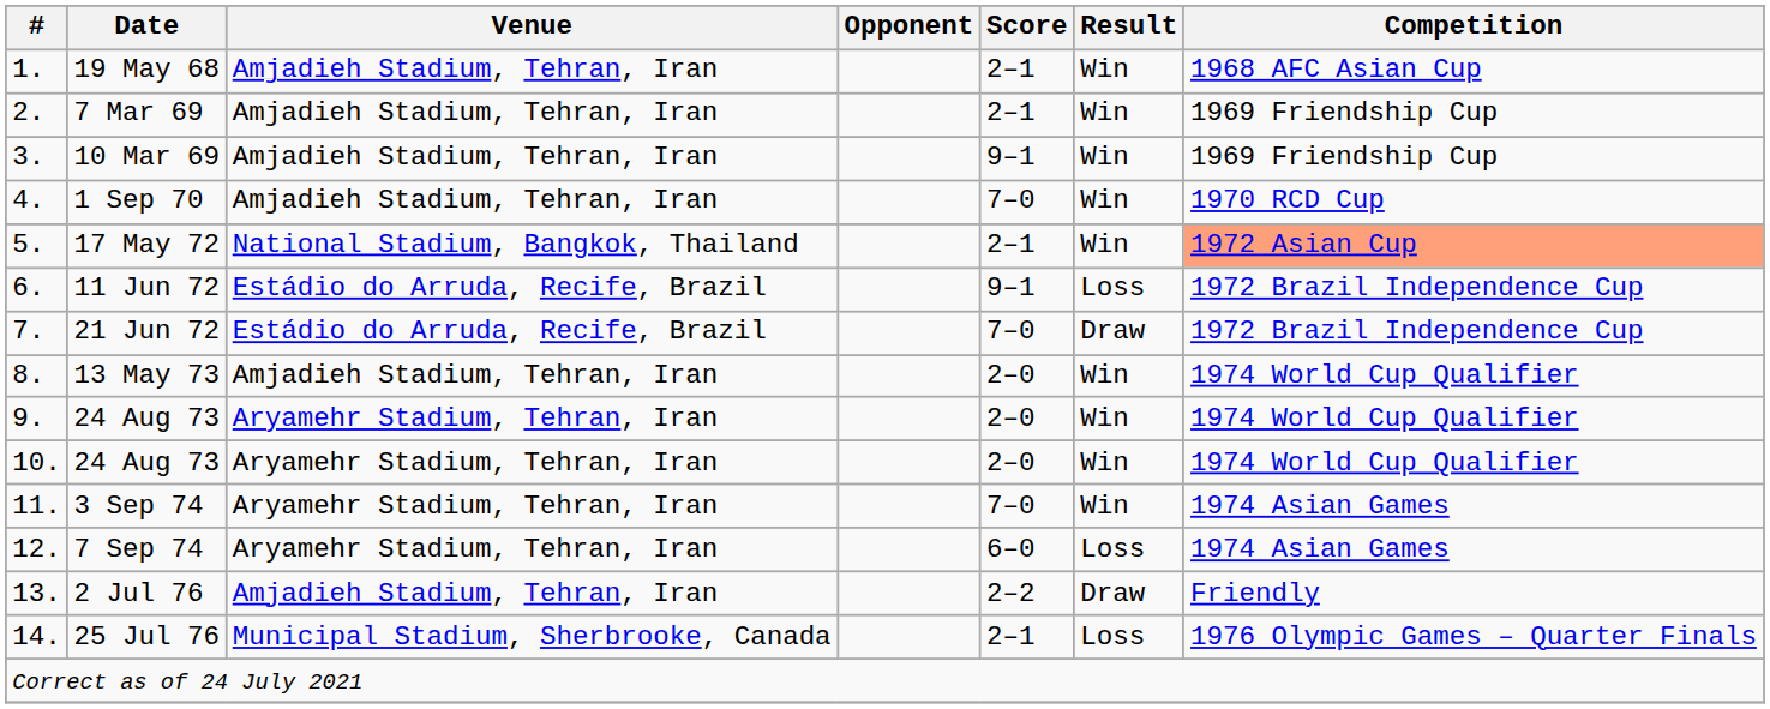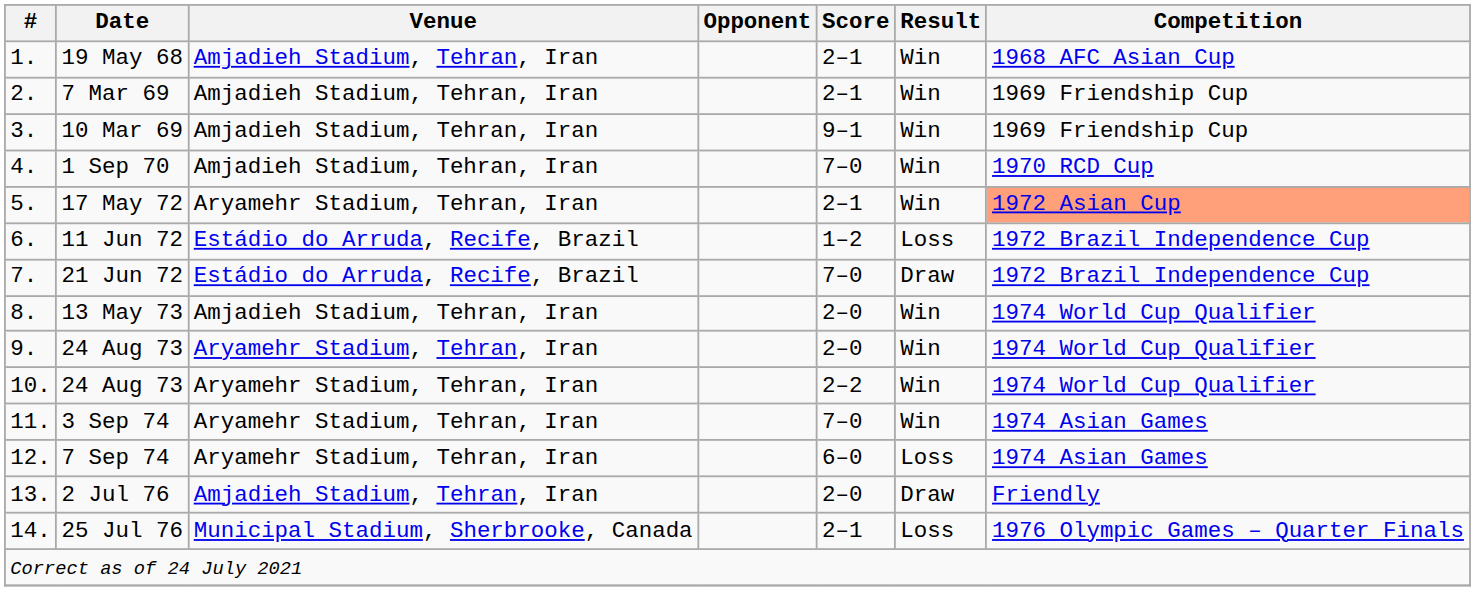17 May 72 | Venue: National Stadium, Bangkok, Thailand -> Aryamehr Stadium, Tehran, Iran
11 Jun 72 | Score: 9–1 -> 1–2
10. / 24 Aug 73 | Score: 2–0 -> 2–2
2 Jul 76 | Score: 2–2 -> 2–0
